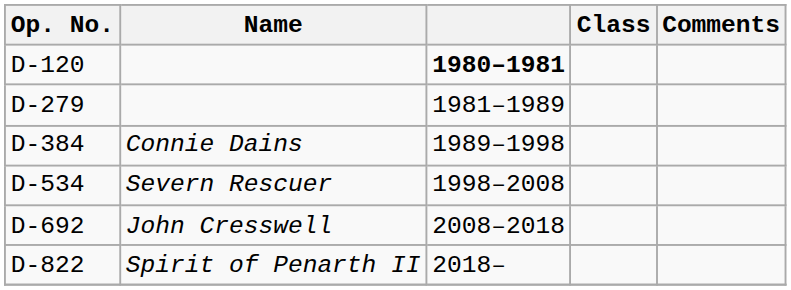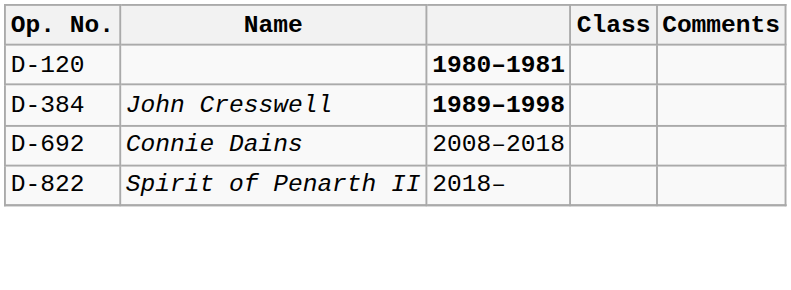- row: D-279 | 1981–1989
D-384 | Name: Connie Dains -> John Cresswell
D-384 | column 3: normal -> bold
- row: D-534 | Severn Rescuer | 1998–2008
D-692 | Name: John Cresswell -> Connie Dains
